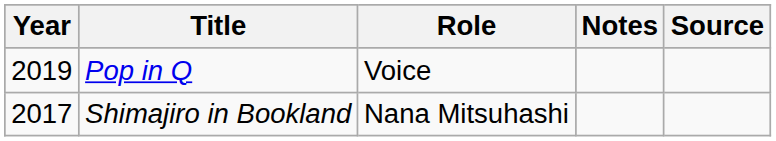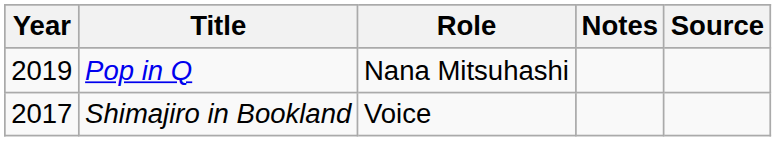Pop in Q | Role: Voice -> Nana Mitsuhashi
Shimajiro in Bookland | Role: Nana Mitsuhashi -> Voice
